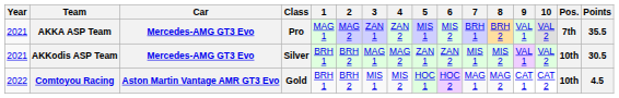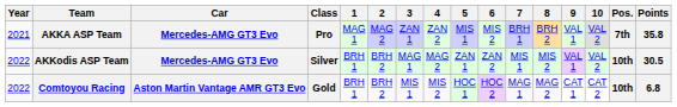AKKA ASP Team | Points: 35.5 -> 35.8
AKKodis ASP Team | Year: 2021 -> 2022
Comtoyou Racing | Points: 4.5 -> 6.8
